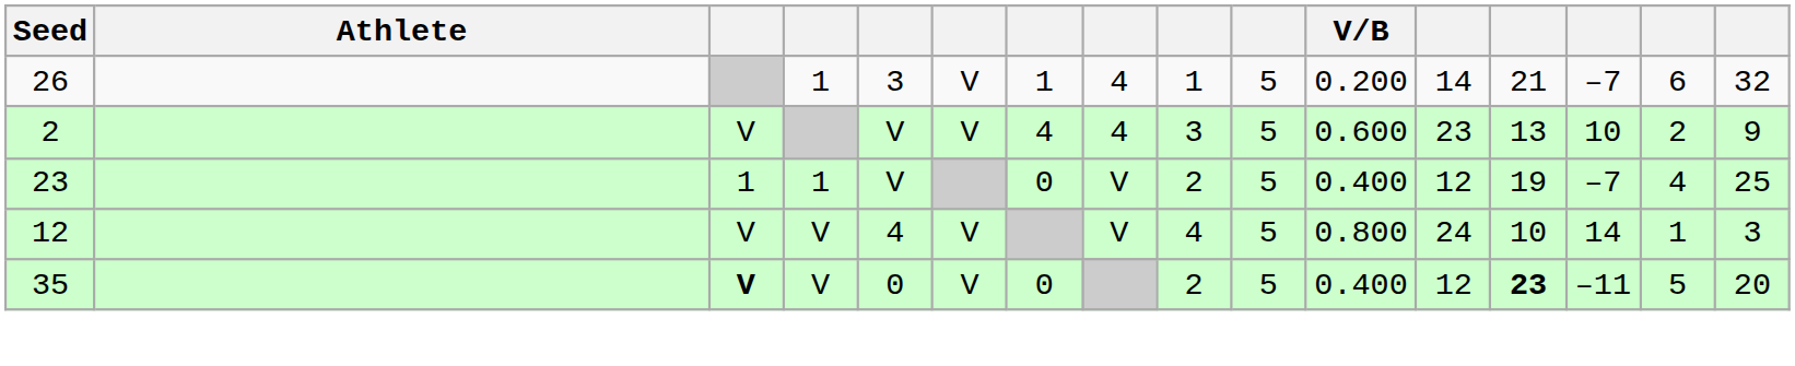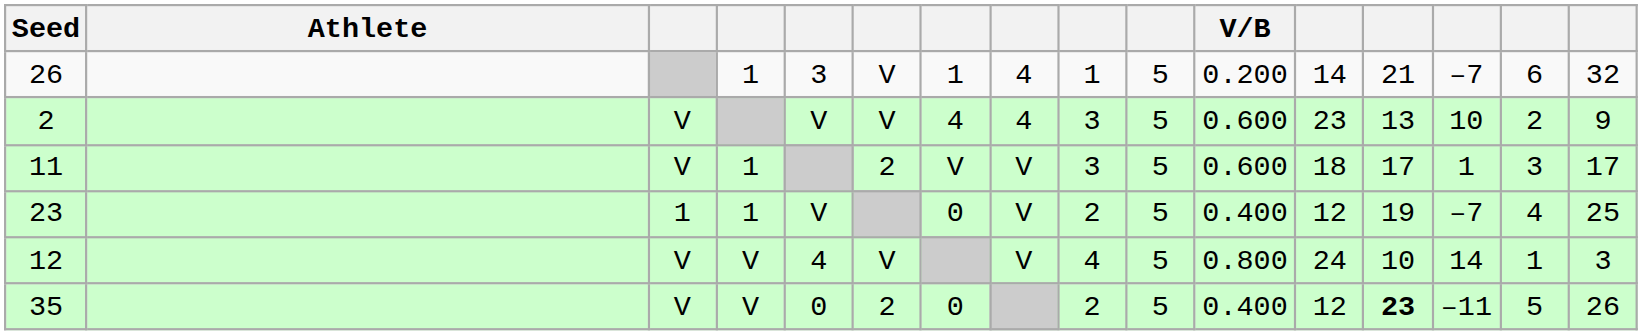+ row: 11 | V | 1 | 2 | V | V | 3 | 5 | 0.600 | 18 | 17 | 1 | 3 | 17
35 | column 3: bold -> normal
35 | column 6: V -> 2
35 | column 16: 20 -> 26
